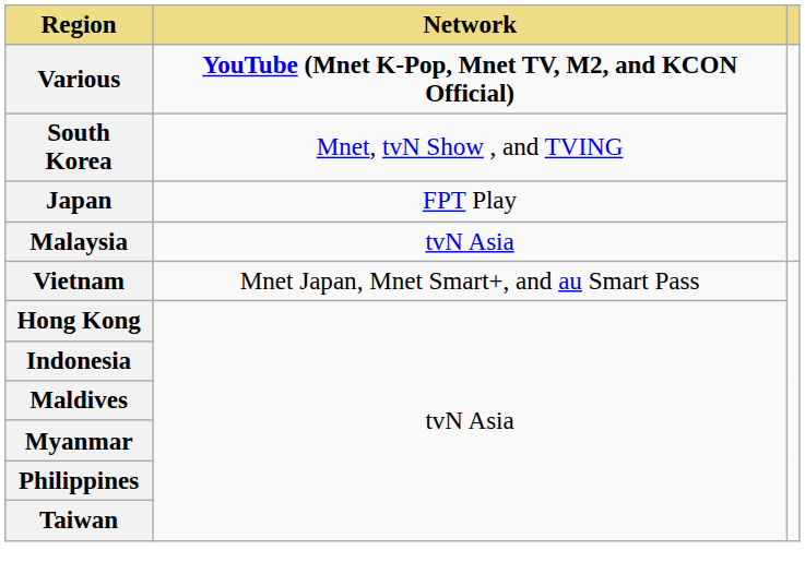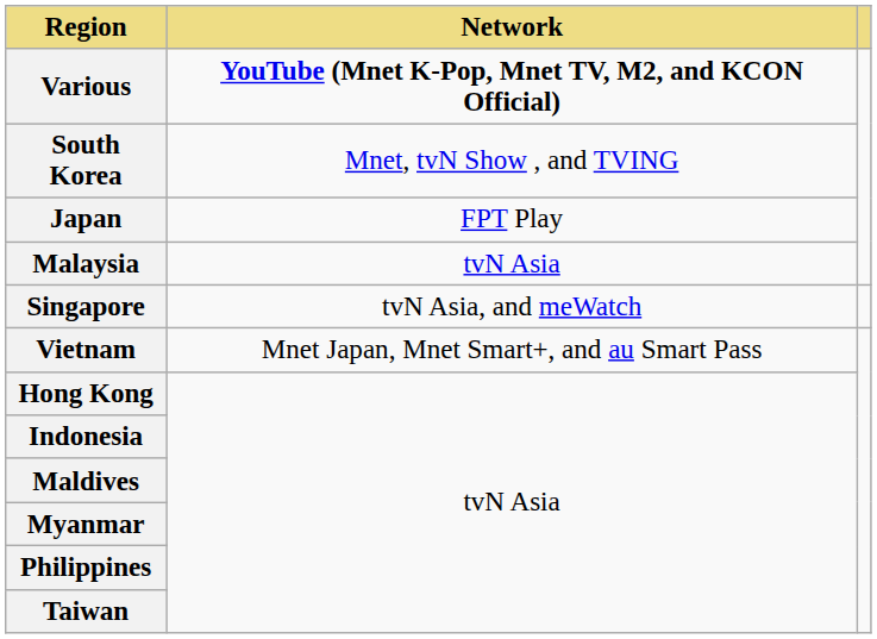+ row: Singapore | tvN Asia, and meWatch
